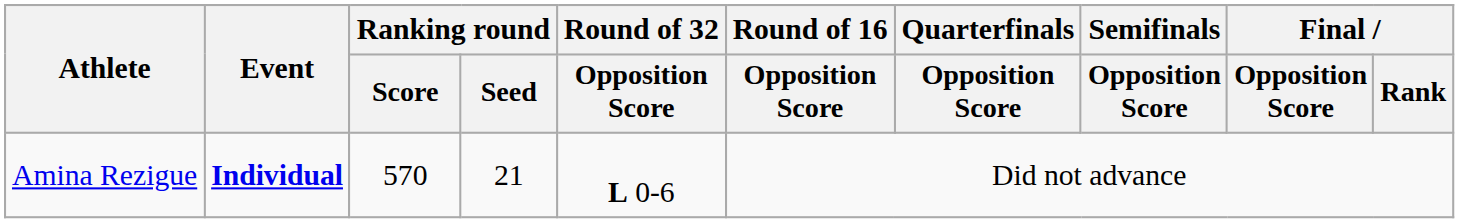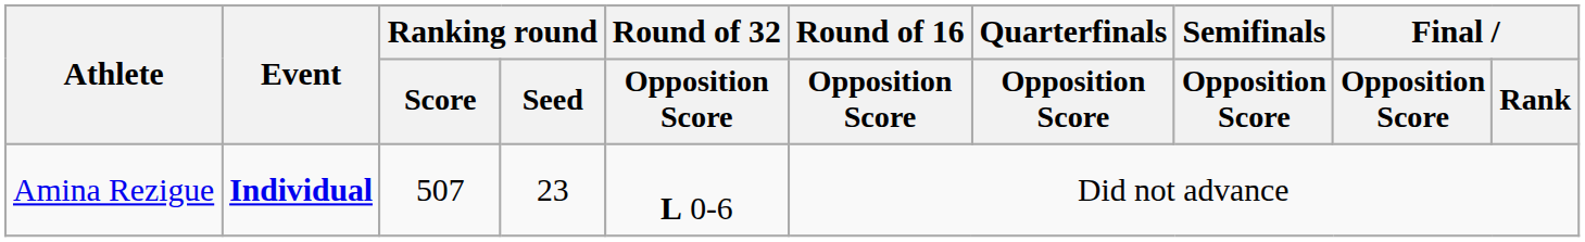Amina Rezigue | Ranking round / Score: 570 -> 507
Amina Rezigue | Ranking round / Seed: 21 -> 23
